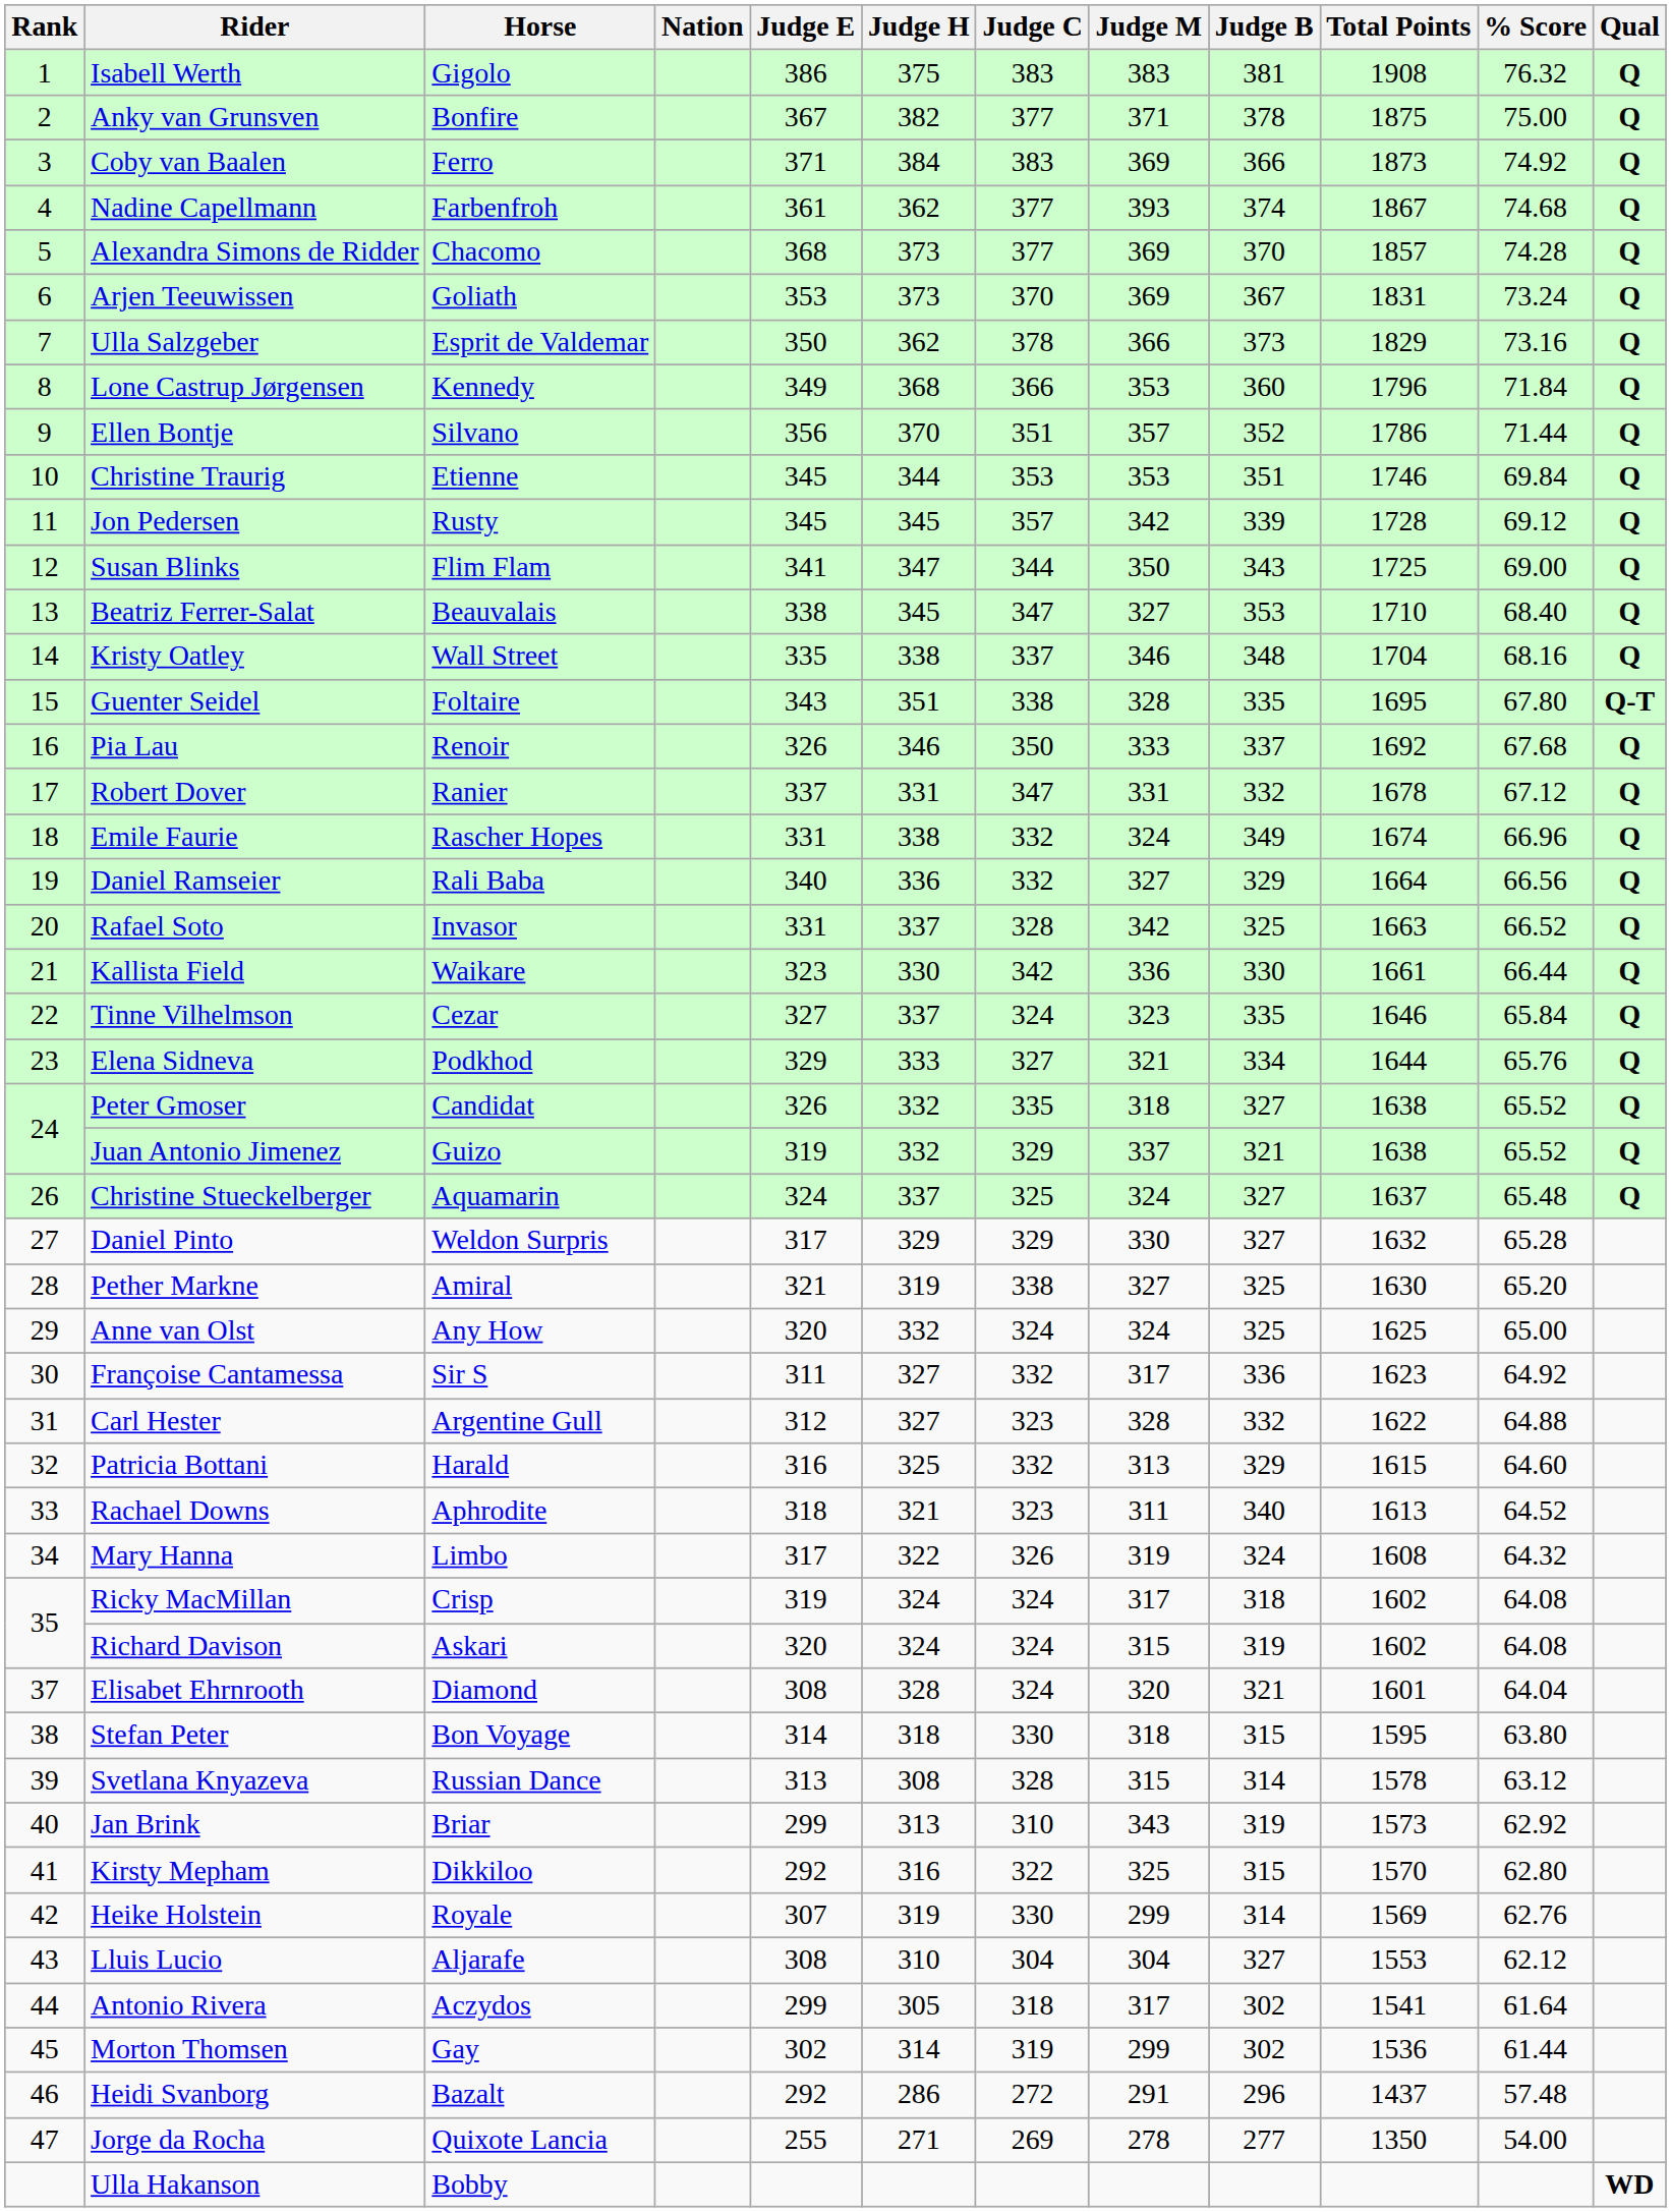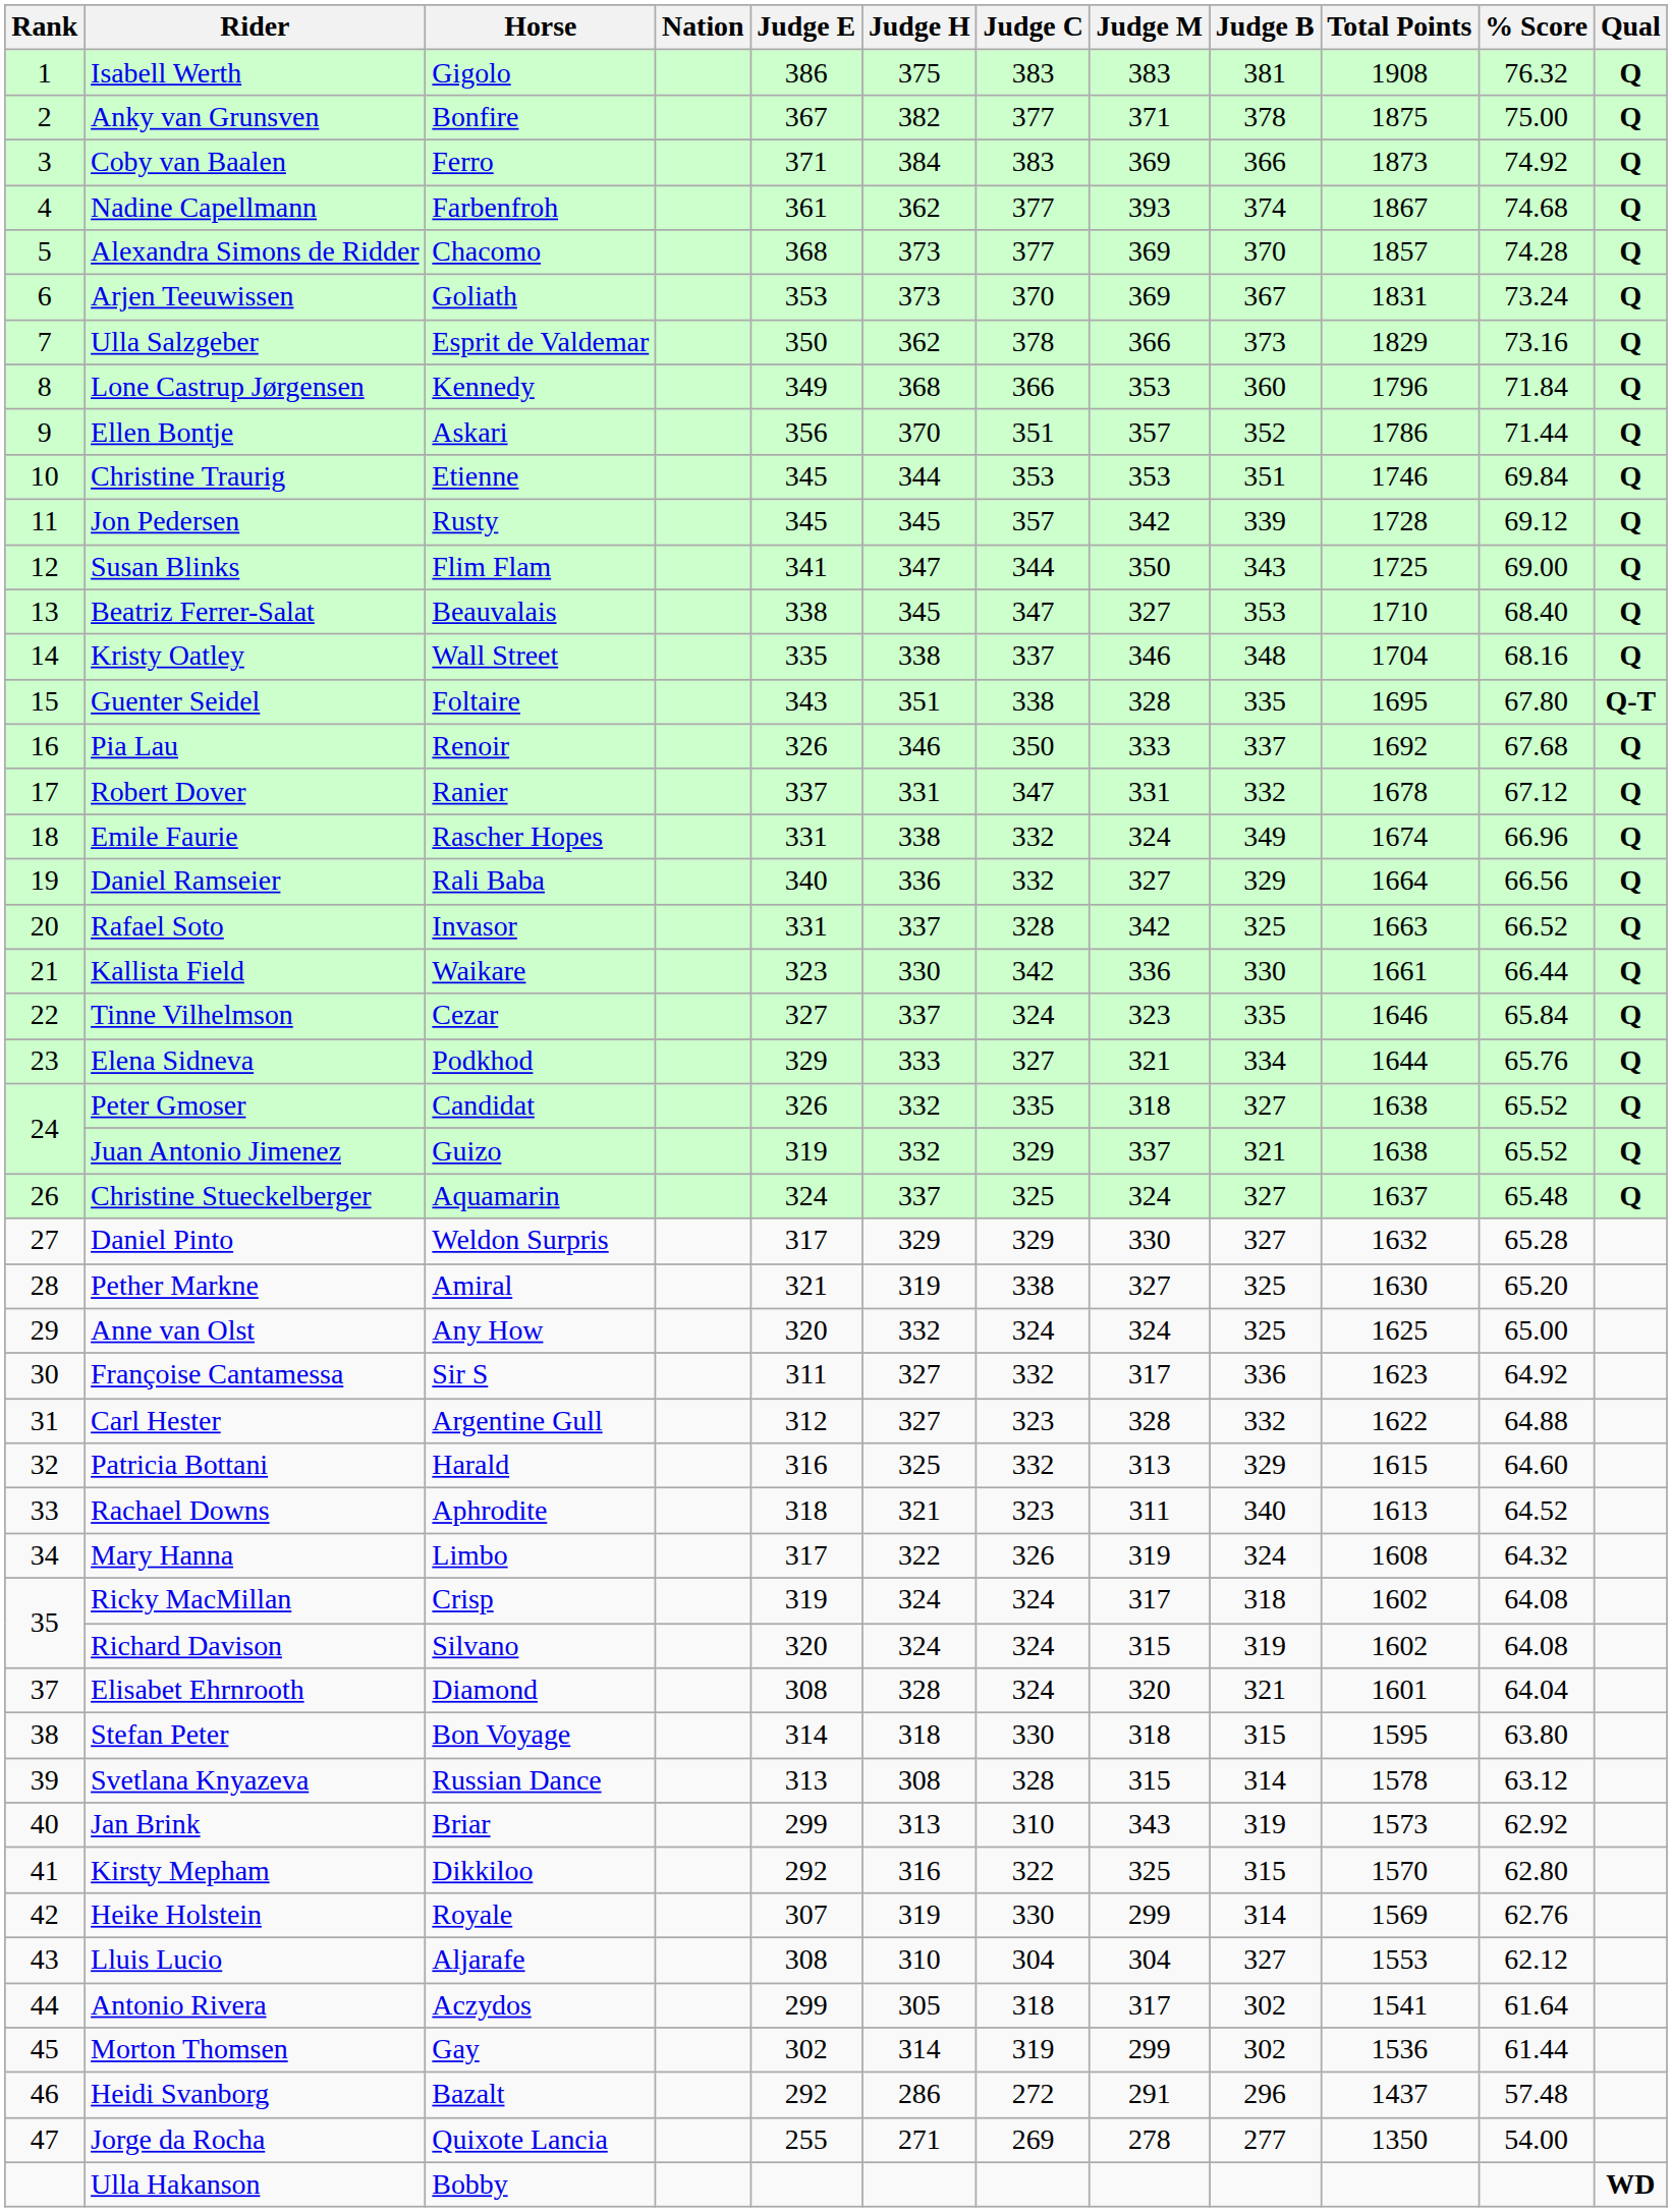Ellen Bontje | Horse: Silvano -> Askari
Richard Davison | Horse: Askari -> Silvano
